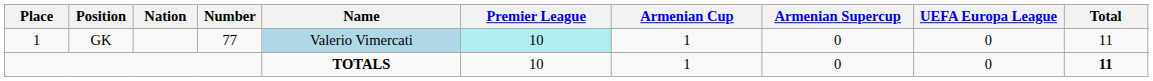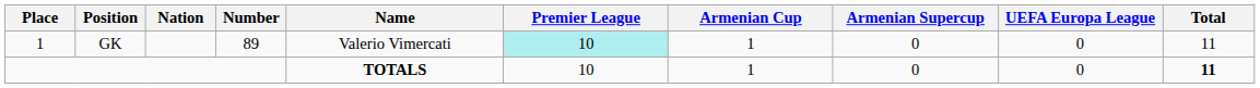GK | Number: 77 -> 89
GK | Name: lightblue background -> no background
